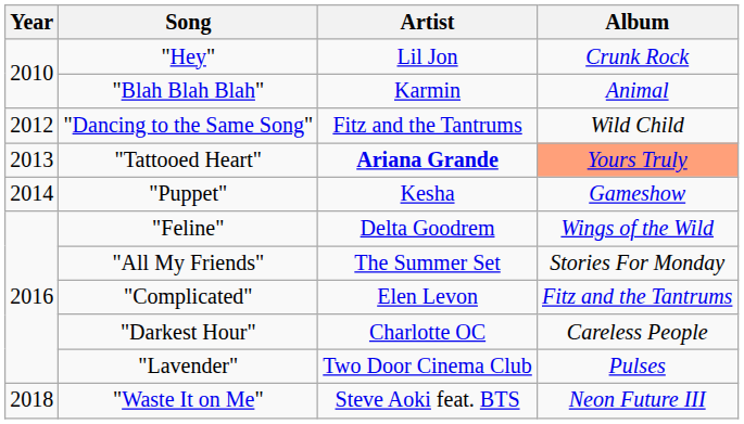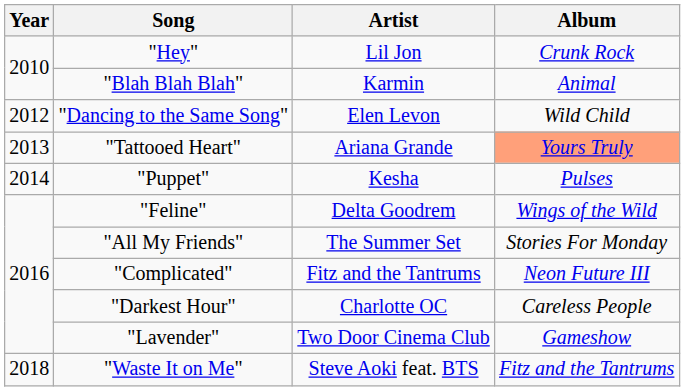"Dancing to the Same Song" | Artist: Fitz and the Tantrums -> Elen Levon
"Tattooed Heart" | Artist: bold -> normal
"Puppet" | Album: Gameshow -> Pulses
"Complicated" | Artist: Elen Levon -> Fitz and the Tantrums
"Complicated" | Album: Fitz and the Tantrums -> Neon Future III
"Lavender" | Album: Pulses -> Gameshow
"Waste It on Me" | Album: Neon Future III -> Fitz and the Tantrums
